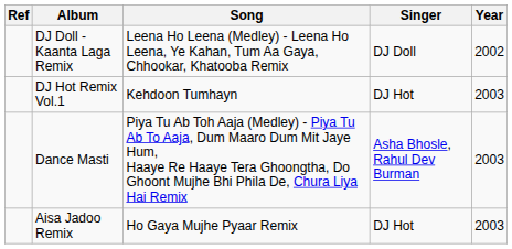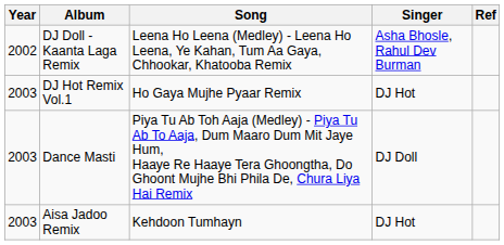columns swapped: Year <-> Ref
DJ Doll - Kaanta Laga Remix | Singer: DJ Doll -> Asha Bhosle, Rahul Dev Burman
DJ Hot Remix Vol.1 | Song: Kehdoon Tumhayn -> Ho Gaya Mujhe Pyaar Remix
Dance Masti | Singer: Asha Bhosle, Rahul Dev Burman -> DJ Doll
Aisa Jadoo Remix | Song: Ho Gaya Mujhe Pyaar Remix -> Kehdoon Tumhayn
